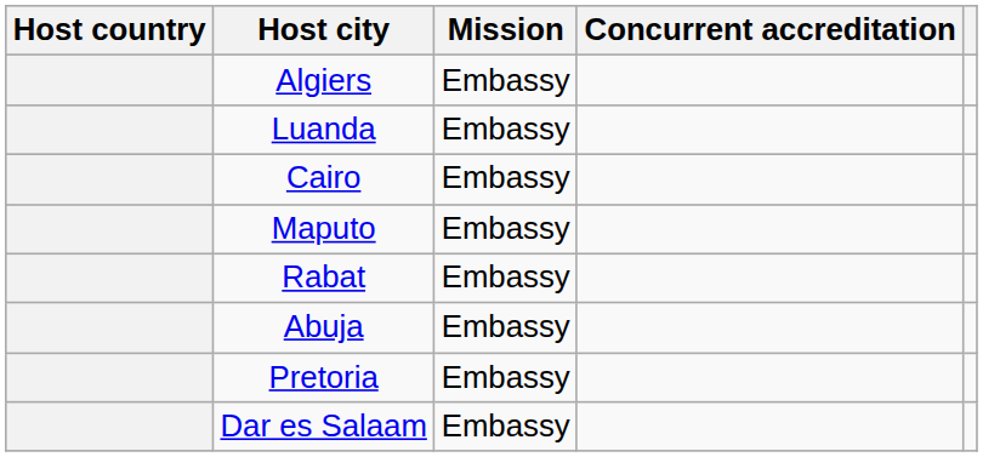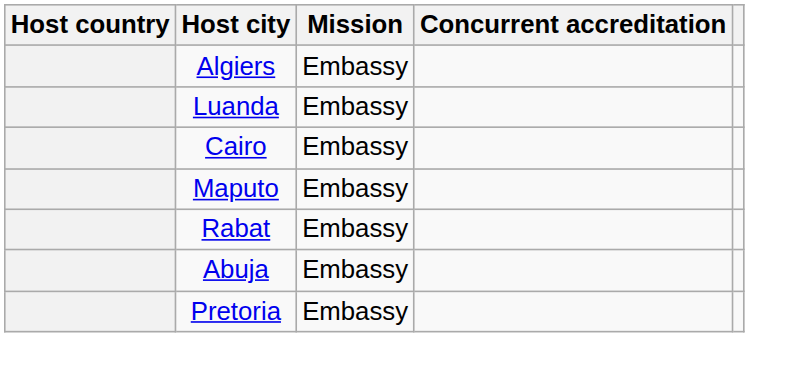- row: Dar es Salaam | Embassy
